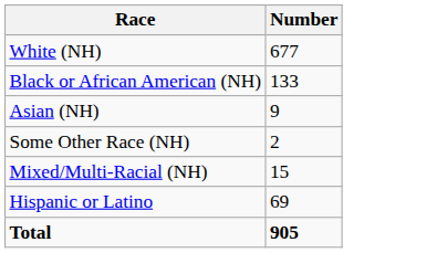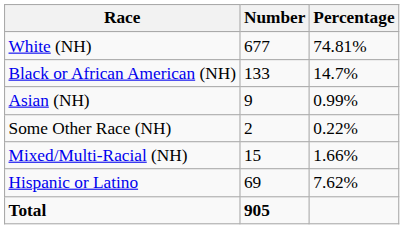+ column: Percentage | 74.81% | 14.7% | 0.99% | 0.22% | 1.66% | 7.62%
